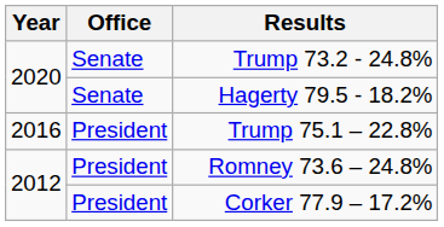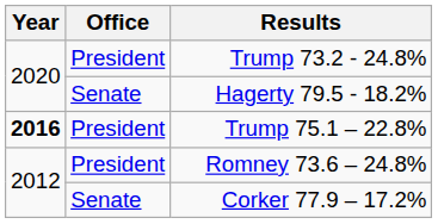Trump 73.2 - 24.8% | Office: Senate -> President
Trump 75.1 – 22.8% | Year: normal -> bold
Corker 77.9 – 17.2% | Office: President -> Senate
